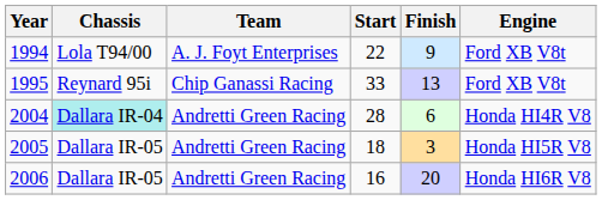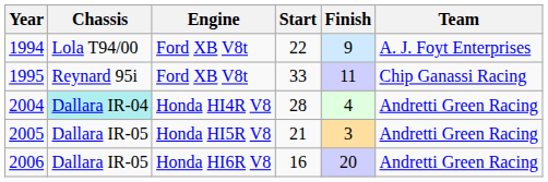columns swapped: Engine <-> Team
1995 | Finish: 13 -> 11
2004 | Finish: 6 -> 4
2005 | Start: 18 -> 21
